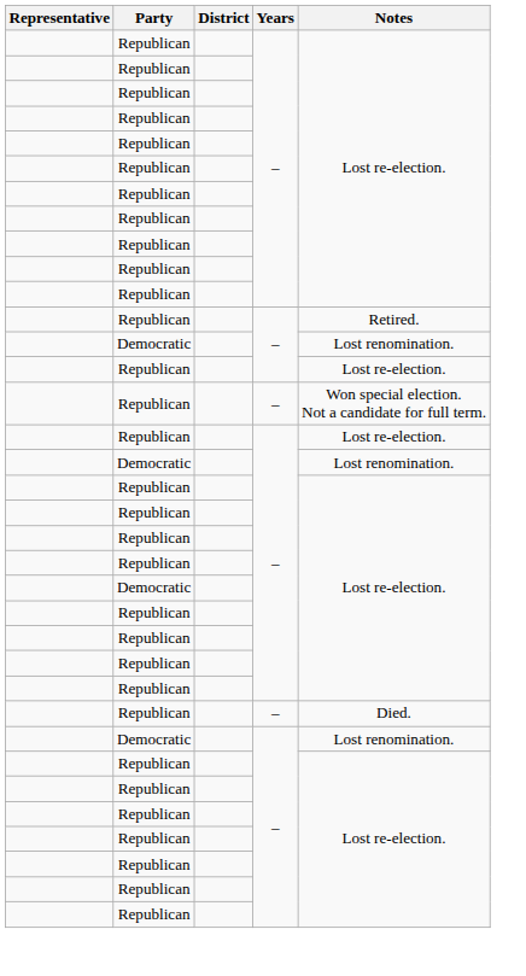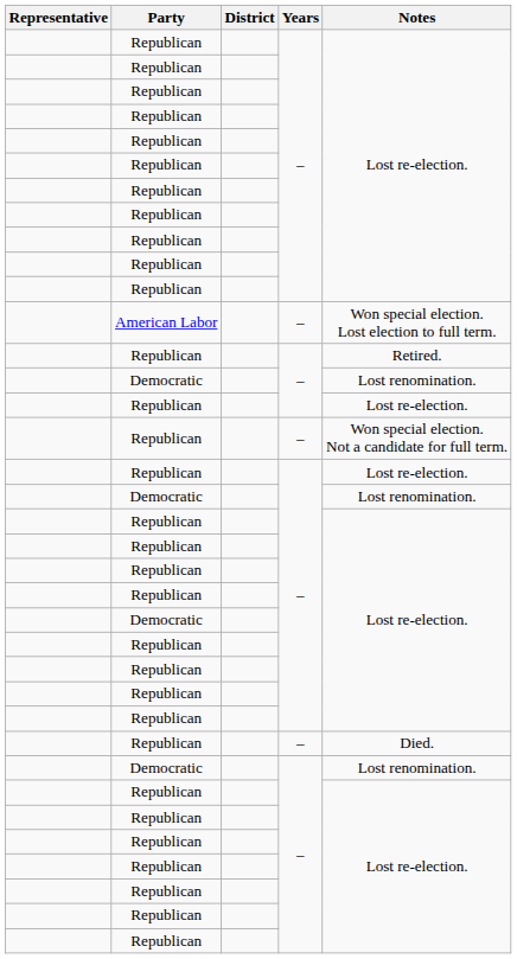+ row: American Labor | – | Won special election. Lost election to full term.
